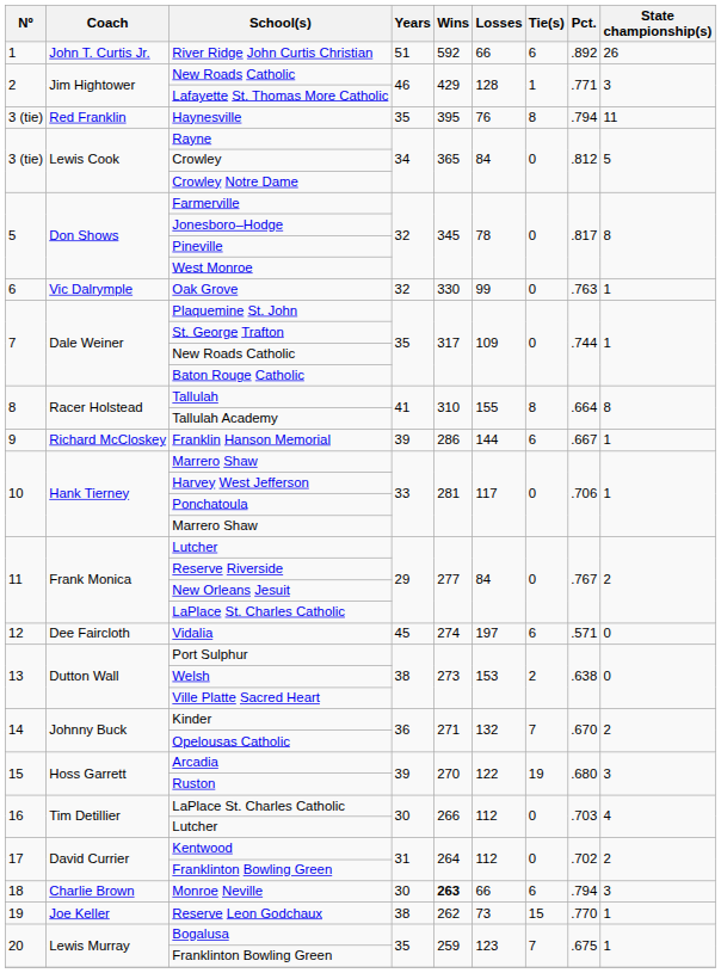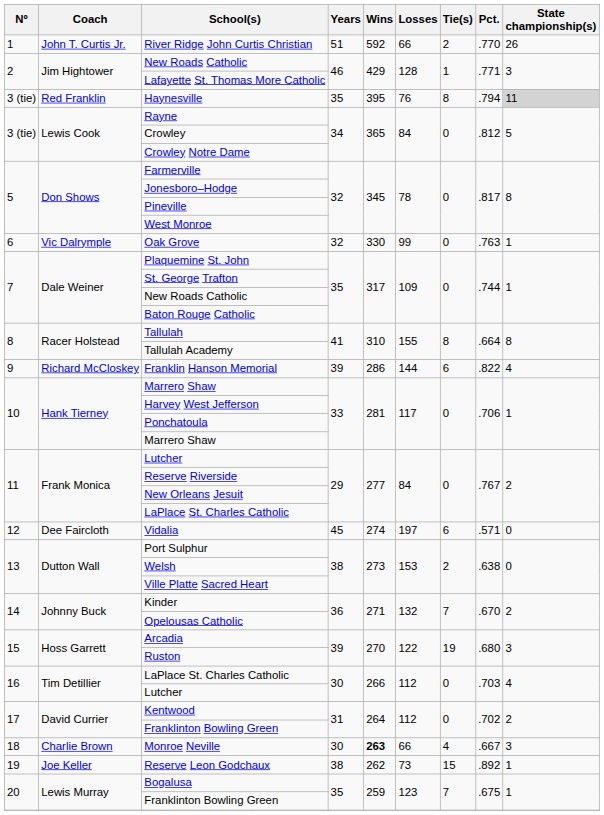River Ridge John Curtis Christian | Tie(s): 6 -> 2
River Ridge John Curtis Christian | Pct.: .892 -> .770
Haynesville | State championship(s): no background -> lightgrey background
Franklin Hanson Memorial | Pct.: .667 -> .822
Franklin Hanson Memorial | State championship(s): 1 -> 4
Monroe Neville | Tie(s): 6 -> 4
Monroe Neville | Pct.: .794 -> .667
Reserve Leon Godchaux | Pct.: .770 -> .892
